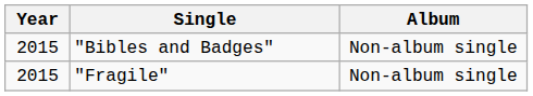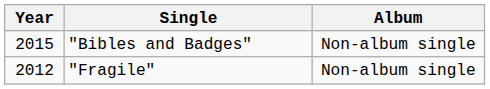"Fragile" | Year: 2015 -> 2012
